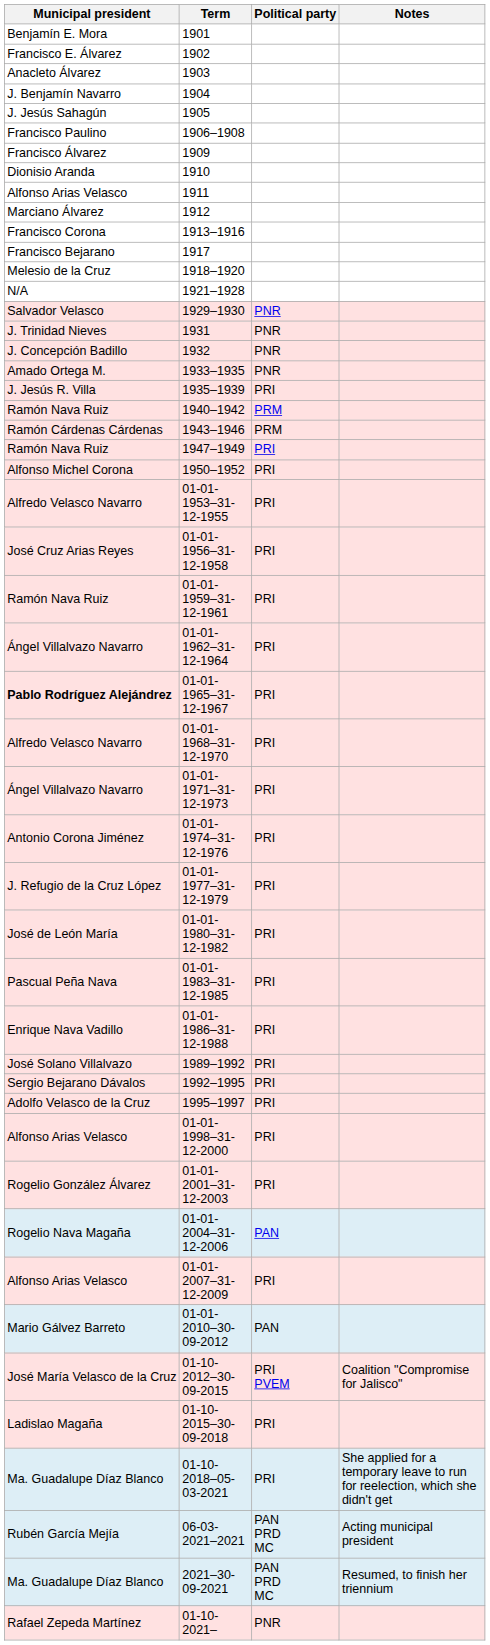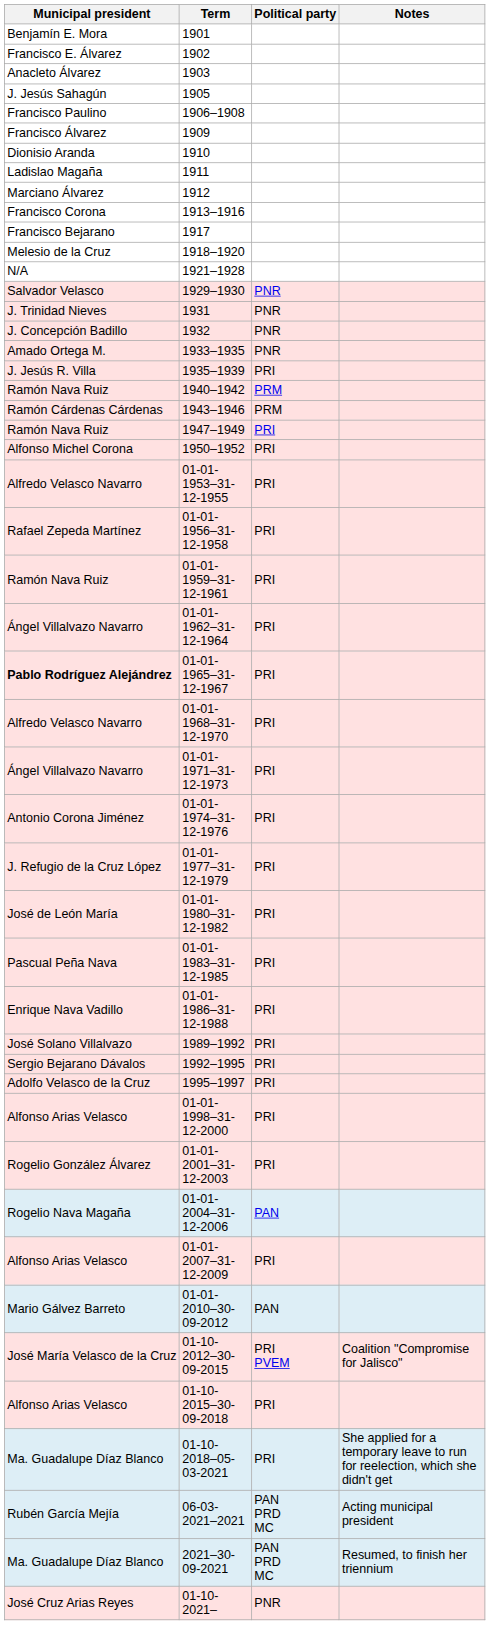- row: J. Benjamín Navarro | 1904
1911 | Municipal president: Alfonso Arias Velasco -> Ladislao Magaña
01-01-1956–31-12-1958 | Municipal president: José Cruz Arias Reyes -> Rafael Zepeda Martínez
01-10-2015–30-09-2018 | Municipal president: Ladislao Magaña -> Alfonso Arias Velasco
01-10-2021– | Municipal president: Rafael Zepeda Martínez -> José Cruz Arias Reyes
